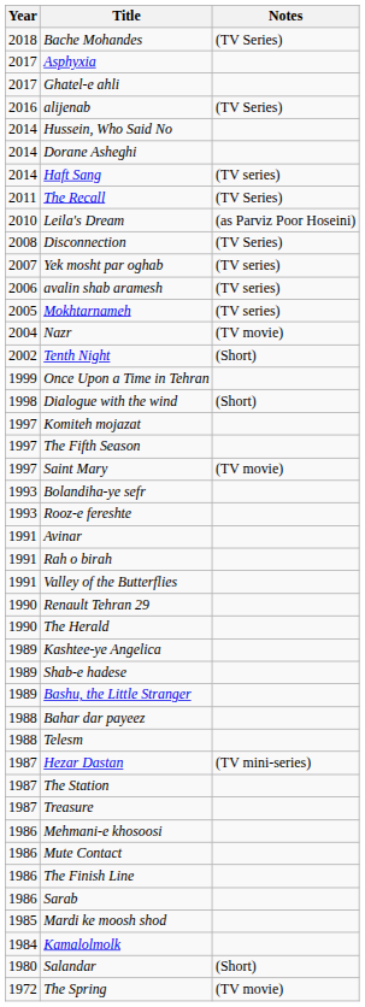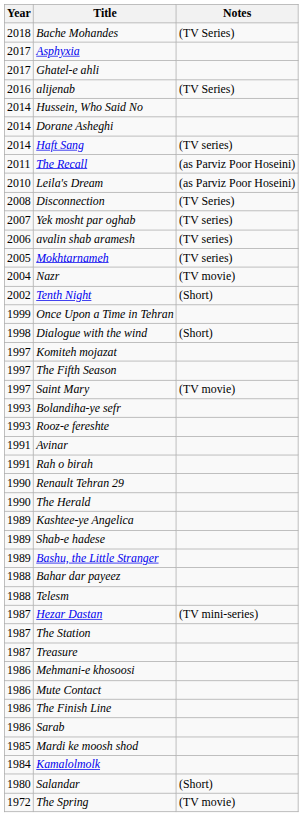The Recall | Notes: (TV Series) -> (as Parviz Poor Hoseini)
- row: 1991 | Valley of the Butterflies
